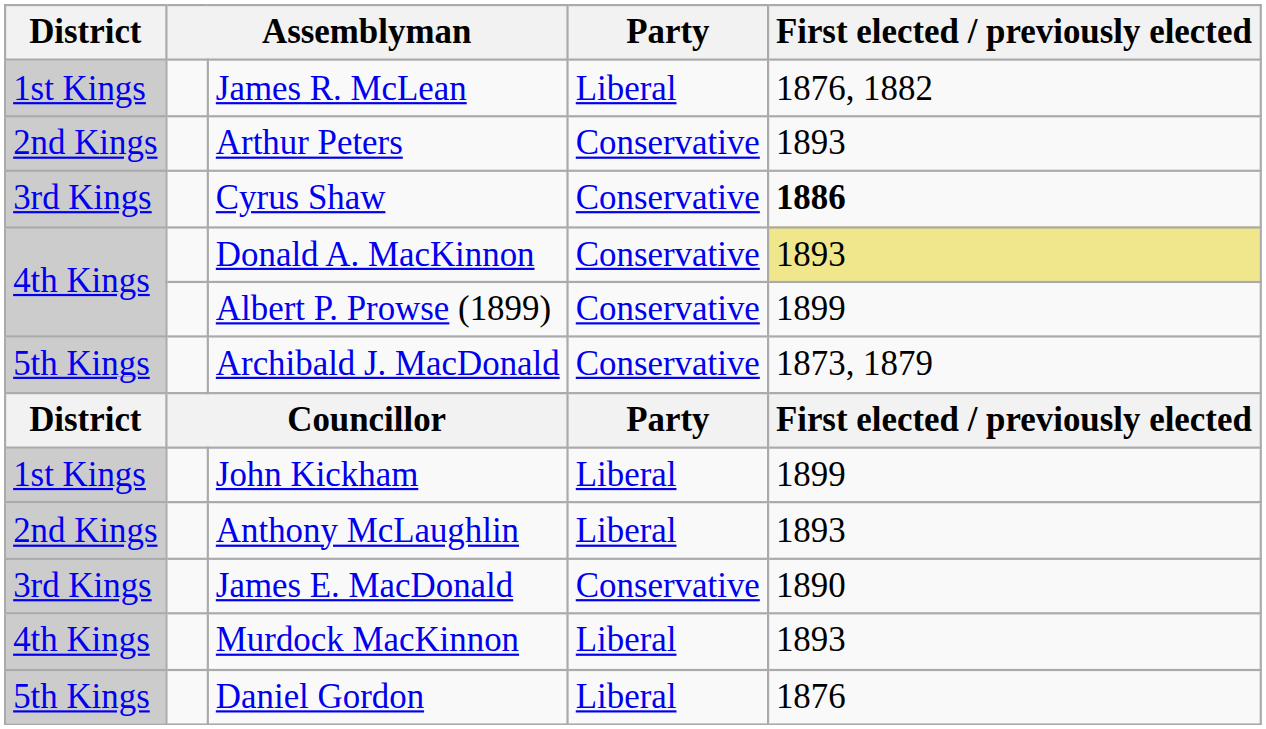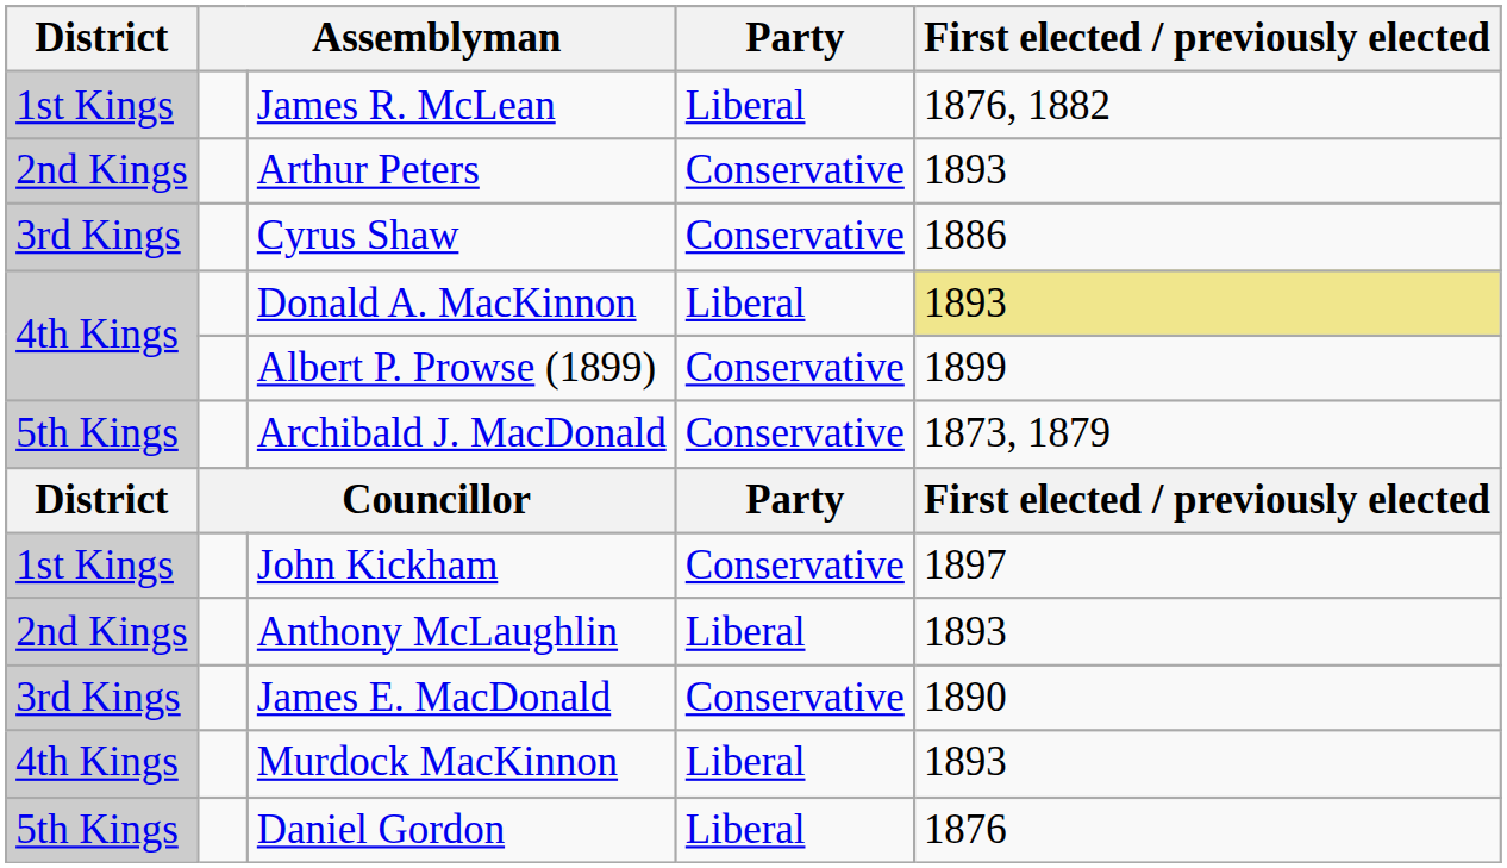Cyrus Shaw | First elected / previously elected: bold -> normal
Donald A. MacKinnon | Party: Conservative -> Liberal
John Kickham | Party: Liberal -> Conservative
John Kickham | First elected / previously elected: 1899 -> 1897
